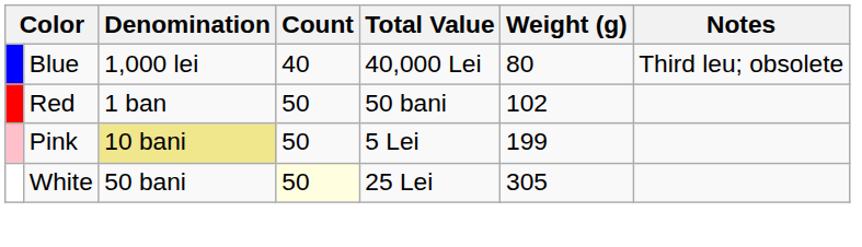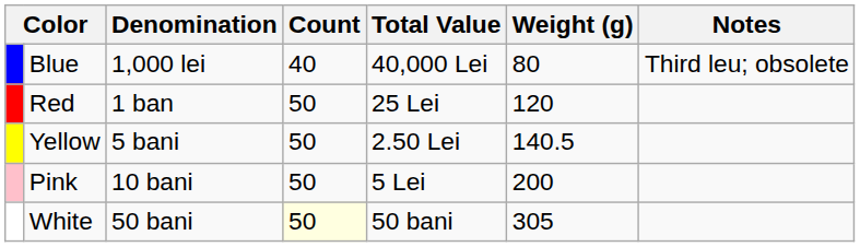Red | Total Value: 50 bani -> 25 Lei
Red | Weight (g): 102 -> 120
+ row: Yellow | 5 bani | 50 | 2.50 Lei | 140.5
Pink | Denomination: khaki background -> no background
Pink | Weight (g): 199 -> 200
White | Total Value: 25 Lei -> 50 bani
